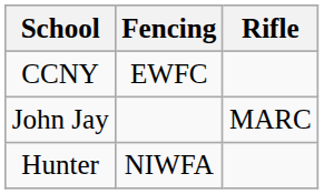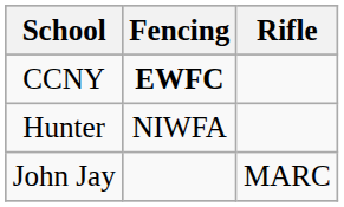CCNY | Fencing: normal -> bold
rows swapped: Hunter <-> John Jay
